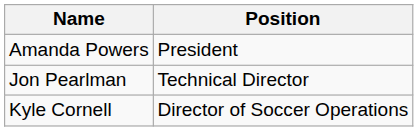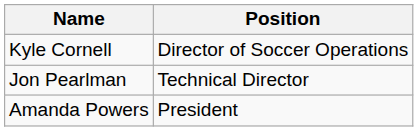rows swapped: Amanda Powers <-> Kyle Cornell
